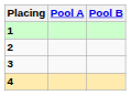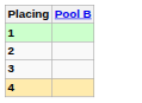- column: Pool A
